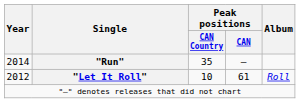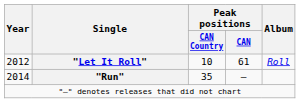rows swapped: "Let It Roll" <-> "Run"
